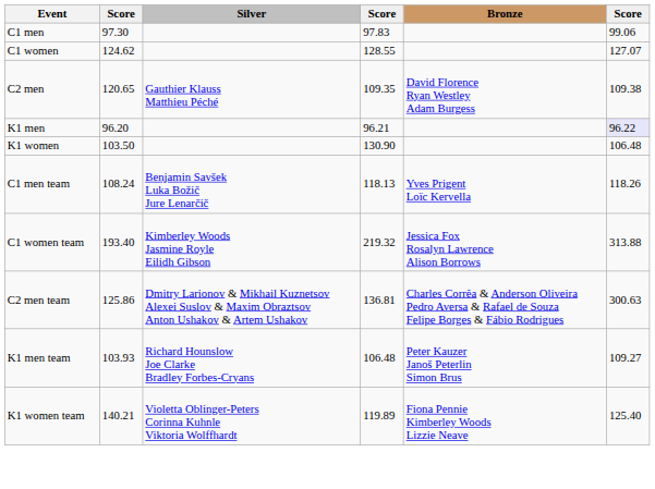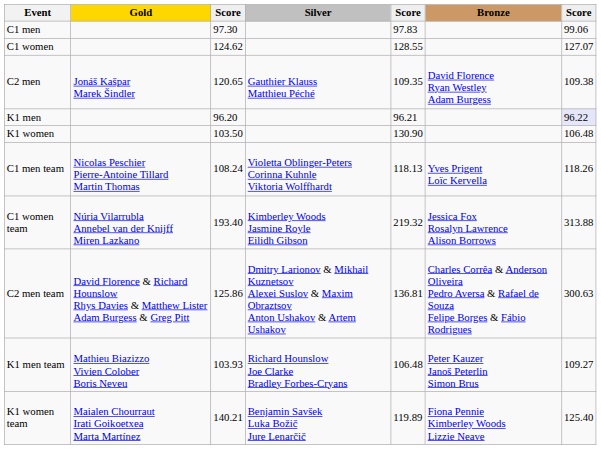+ column: Gold | Jonáš Kašpar Marek Šindler | Nicolas Peschier Pierre-Antoine Tillard Martin Thomas | Núria Vilarrubla Annebel van der Knijff Miren Lazkano | David Florence & Richard Hounslow Rhys Davies & Matthew Lister Adam Burgess & Greg Pitt | Mathieu Biazizzo Vivien Colober Boris Neveu | Maialen Chourraut Irati Goikoetxea Marta Martínez
C1 men team | Silver: Benjamin Savšek Luka Božič Jure Lenarčič -> Violetta Oblinger-Peters Corinna Kuhnle Viktoria Wolffhardt
K1 women team | Silver: Violetta Oblinger-Peters Corinna Kuhnle Viktoria Wolffhardt -> Benjamin Savšek Luka Božič Jure Lenarčič
